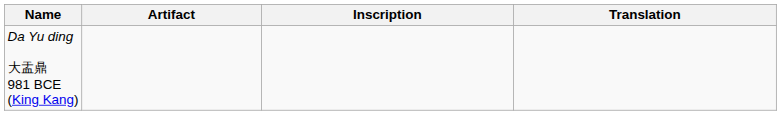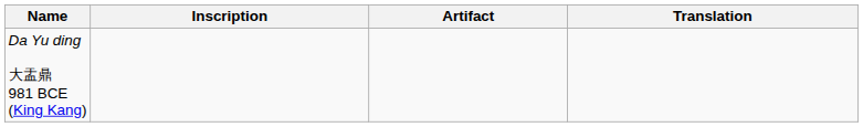columns swapped: Artifact <-> Inscription
